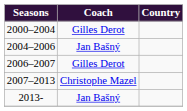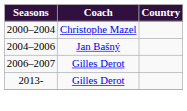2000–2004 | Coach: Gilles Derot -> Christophe Mazel
- row: 2007–2013 | Christophe Mazel
2013- | Coach: Jan Bašný -> Gilles Derot
